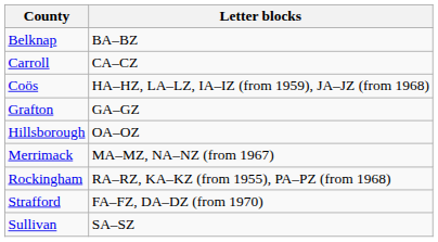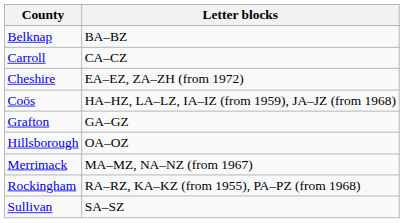+ row: Cheshire | EA–EZ, ZA–ZH (from 1972)
- row: Strafford | FA–FZ, DA–DZ (from 1970)
